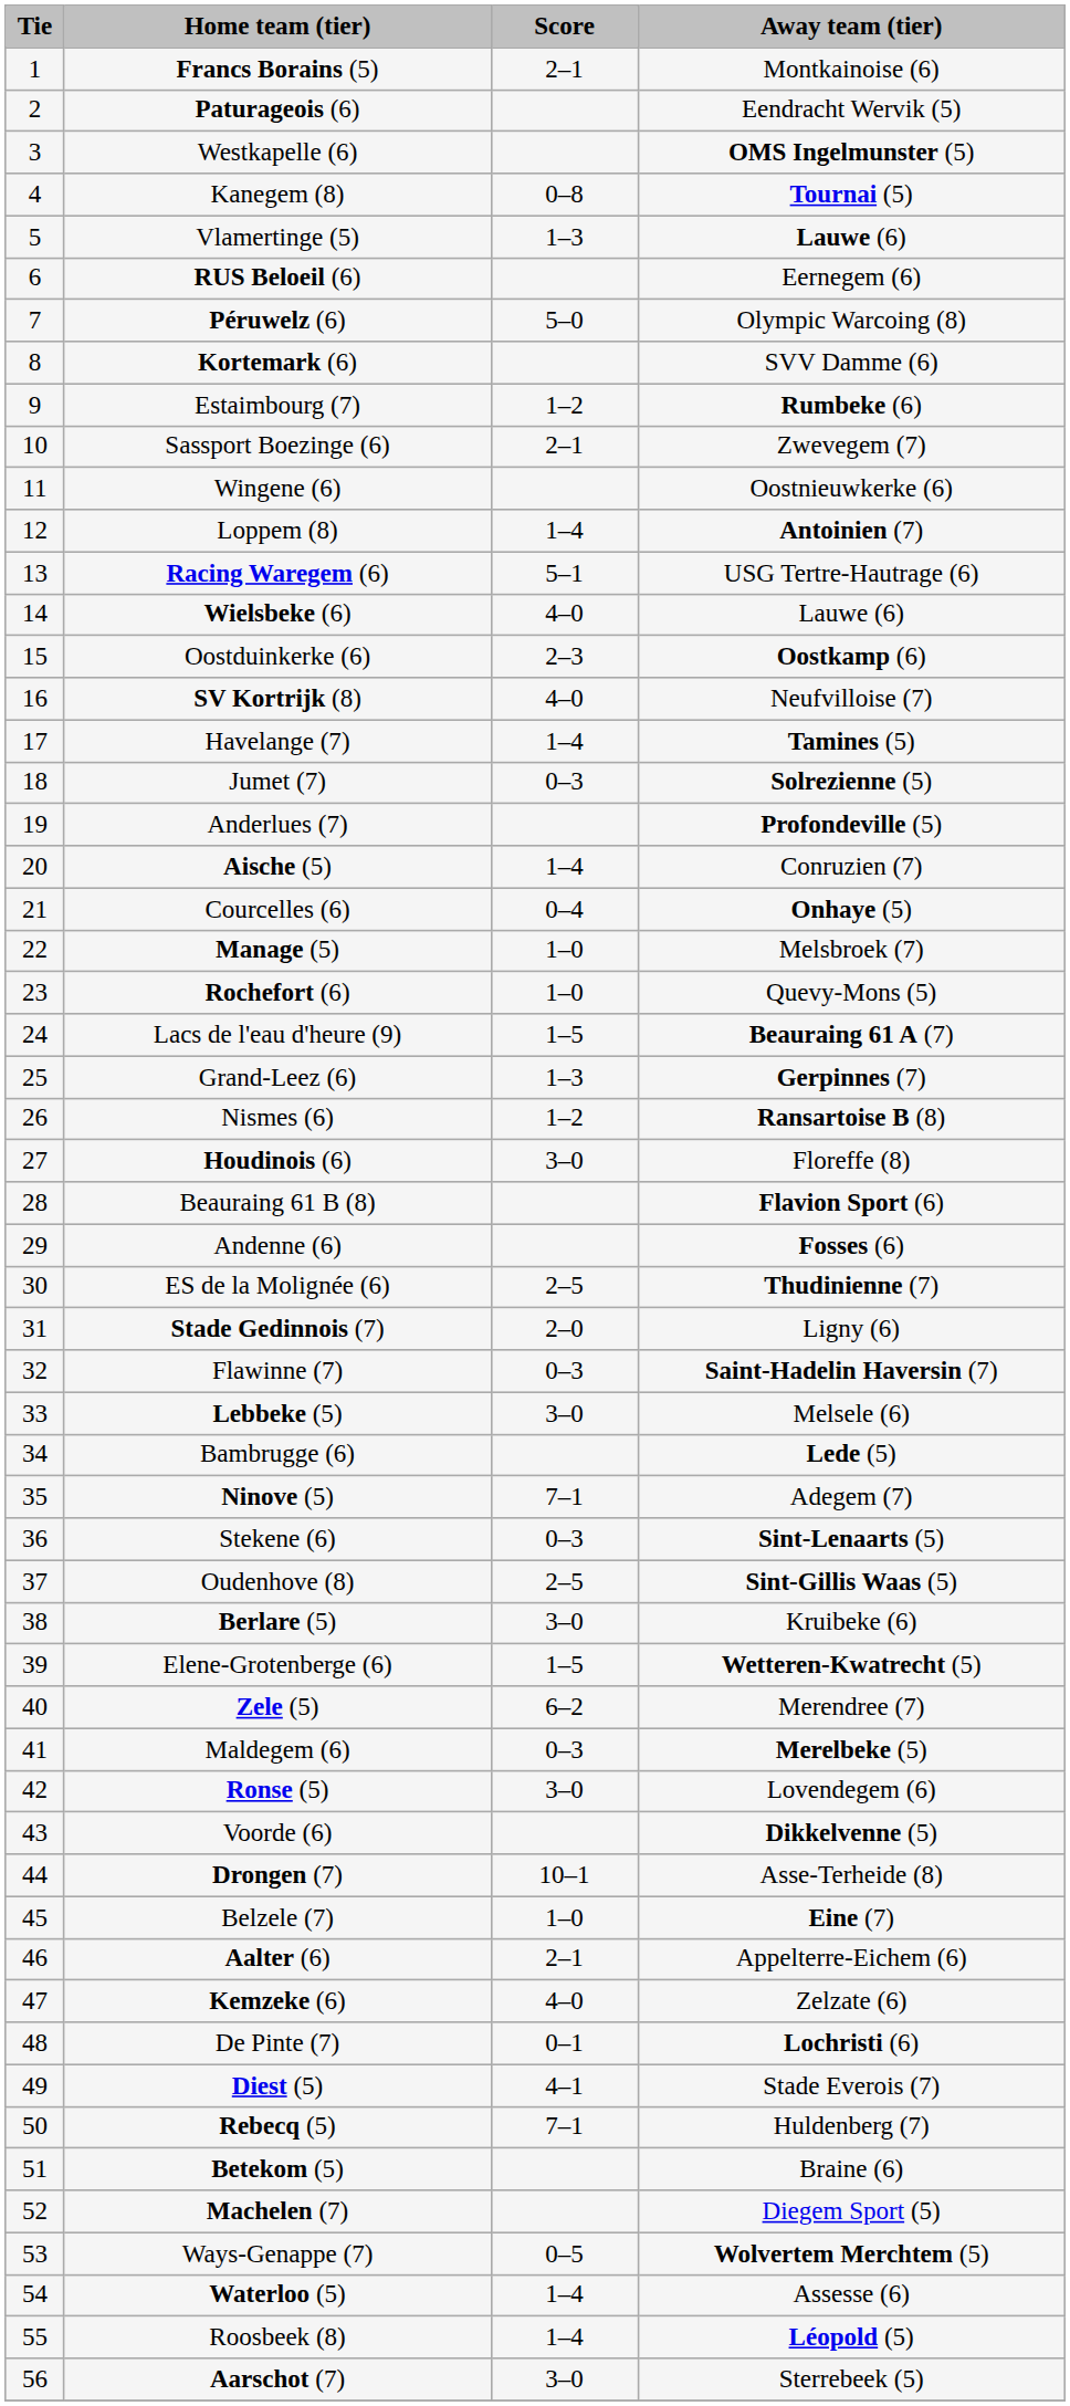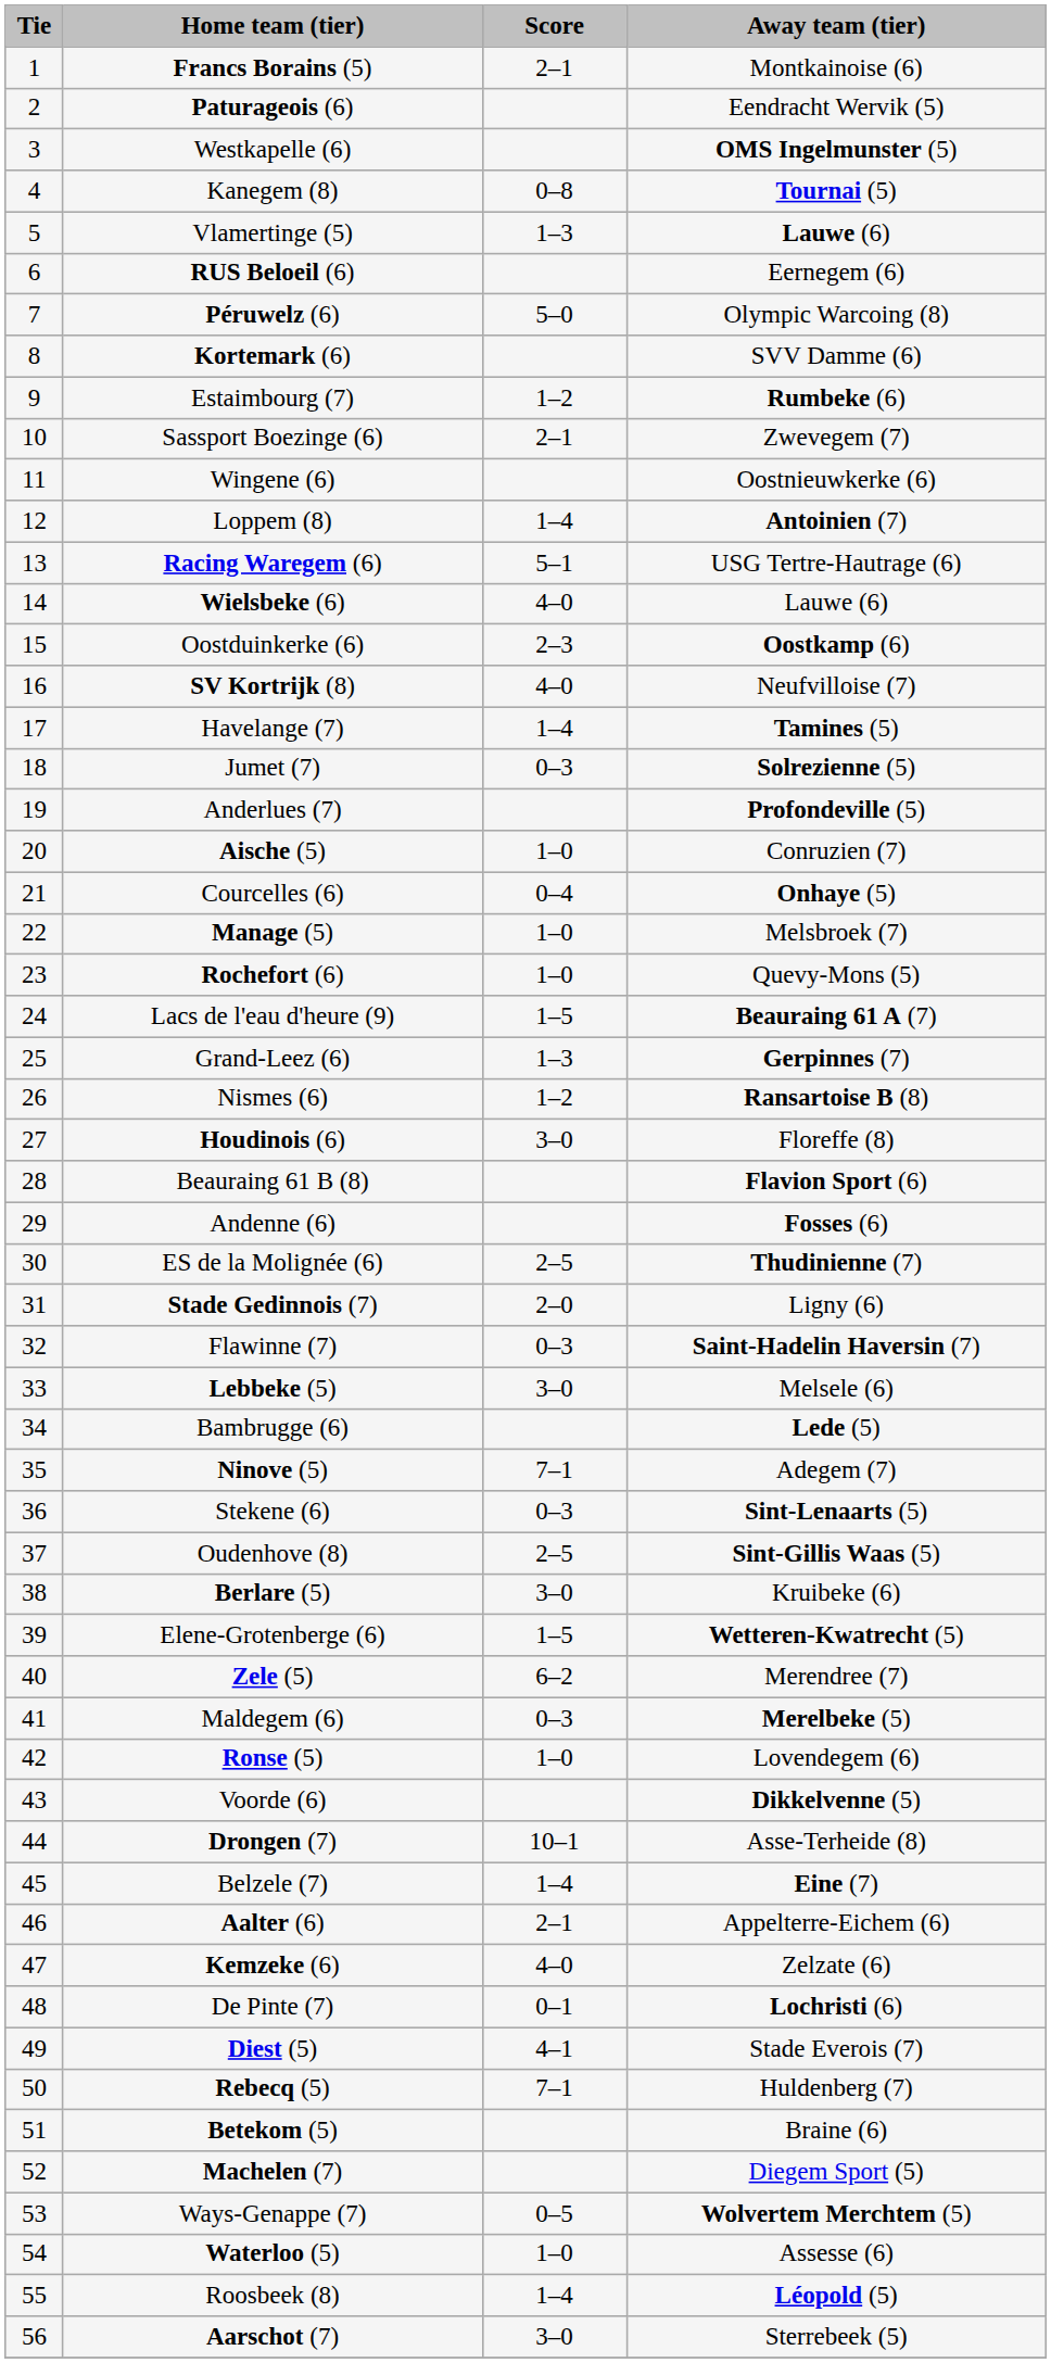Aische (5) | Score: 1–4 -> 1–0
Ronse (5) | Score: 3–0 -> 1–0
Belzele (7) | Score: 1–0 -> 1–4
Waterloo (5) | Score: 1–4 -> 1–0
